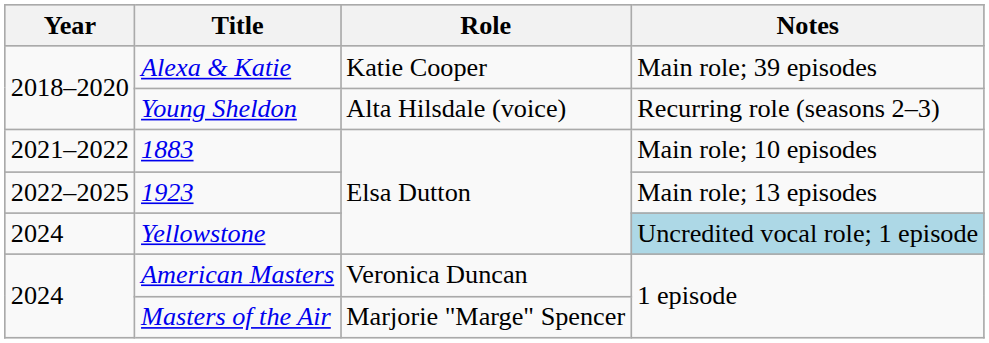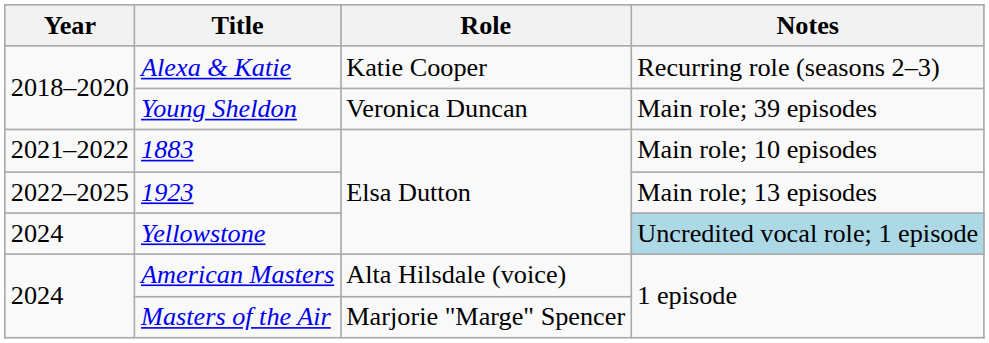Alexa & Katie | Notes: Main role; 39 episodes -> Recurring role (seasons 2–3)
Young Sheldon | Role: Alta Hilsdale (voice) -> Veronica Duncan
Young Sheldon | Notes: Recurring role (seasons 2–3) -> Main role; 39 episodes
American Masters | Role: Veronica Duncan -> Alta Hilsdale (voice)
